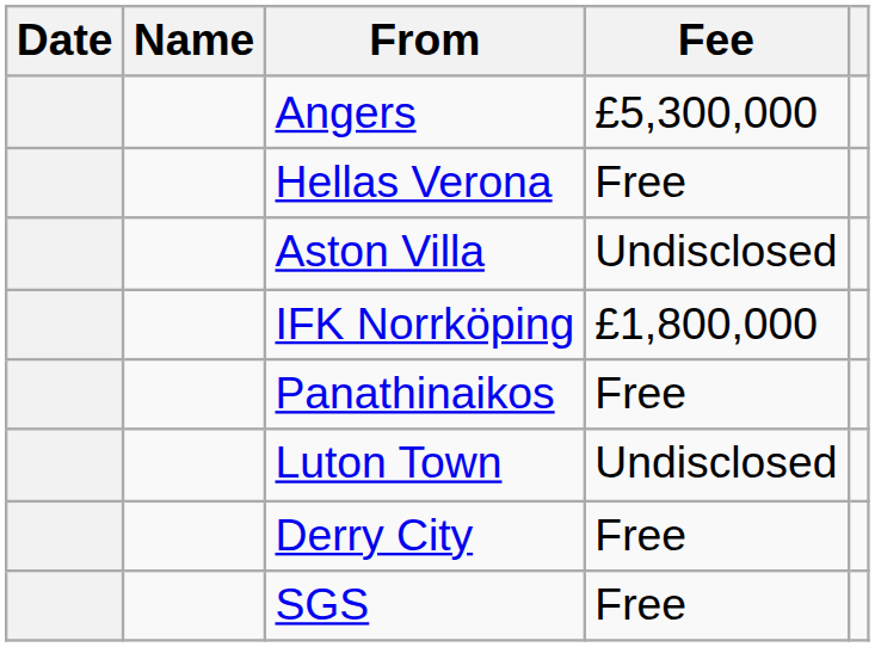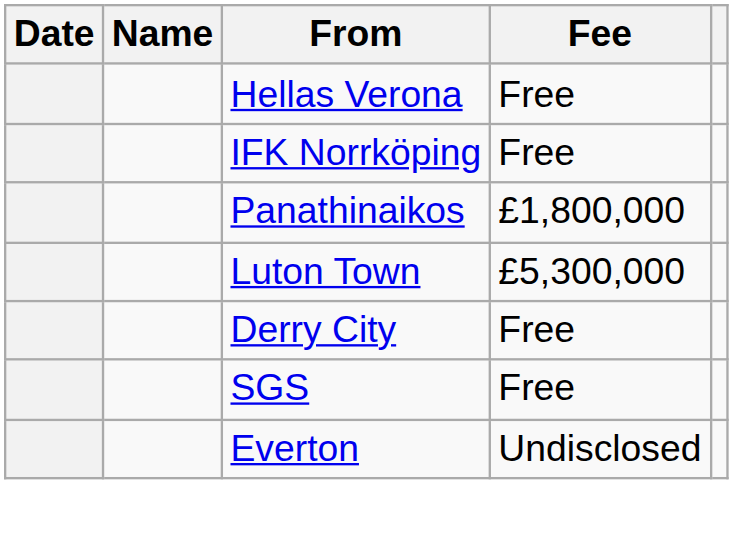- row: Angers | £5,300,000
- row: Aston Villa | Undisclosed
IFK Norrköping | Fee: £1,800,000 -> Free
Panathinaikos | Fee: Free -> £1,800,000
Luton Town | Fee: Undisclosed -> £5,300,000
+ row: Everton | Undisclosed
